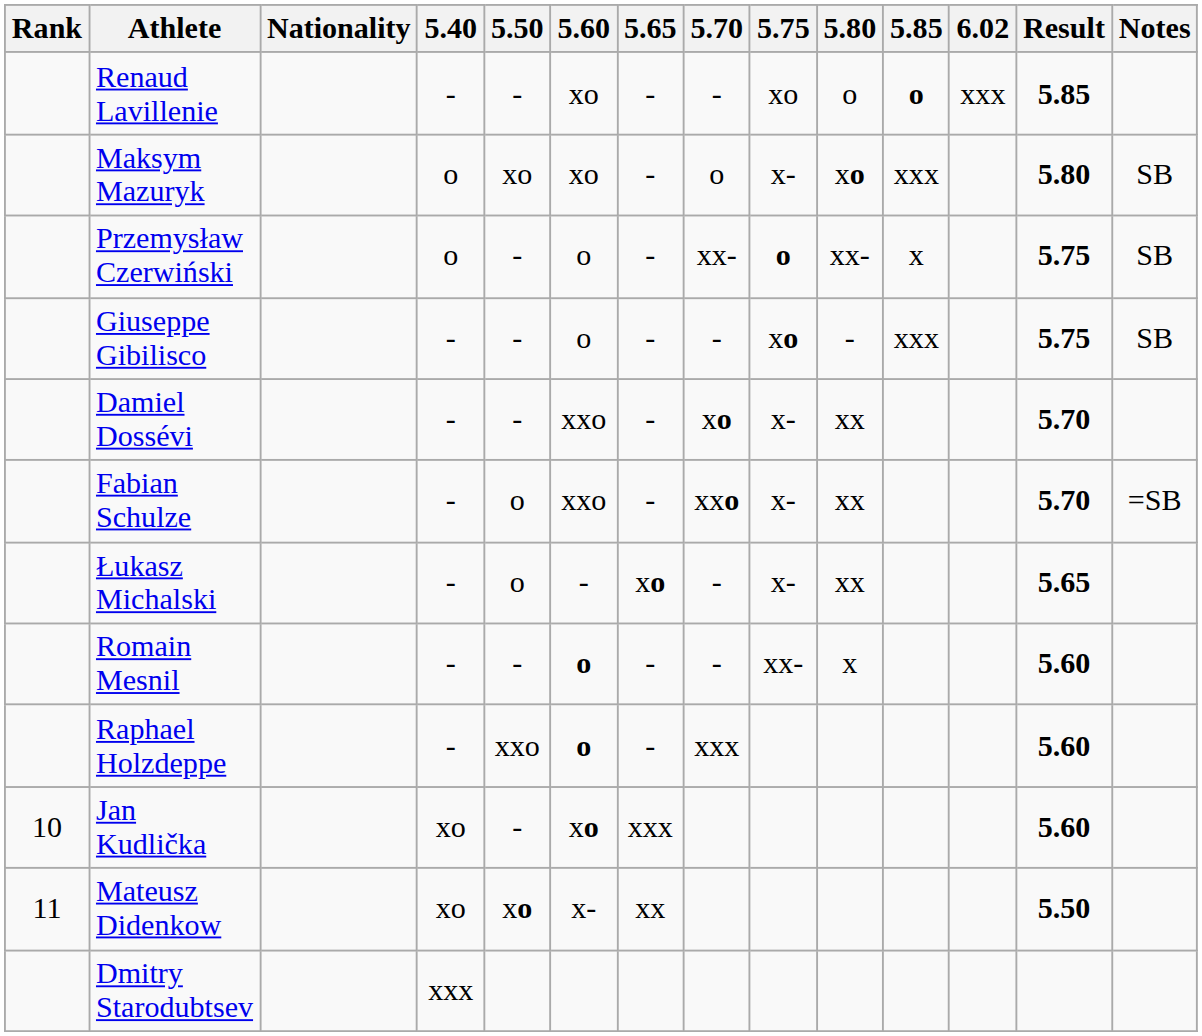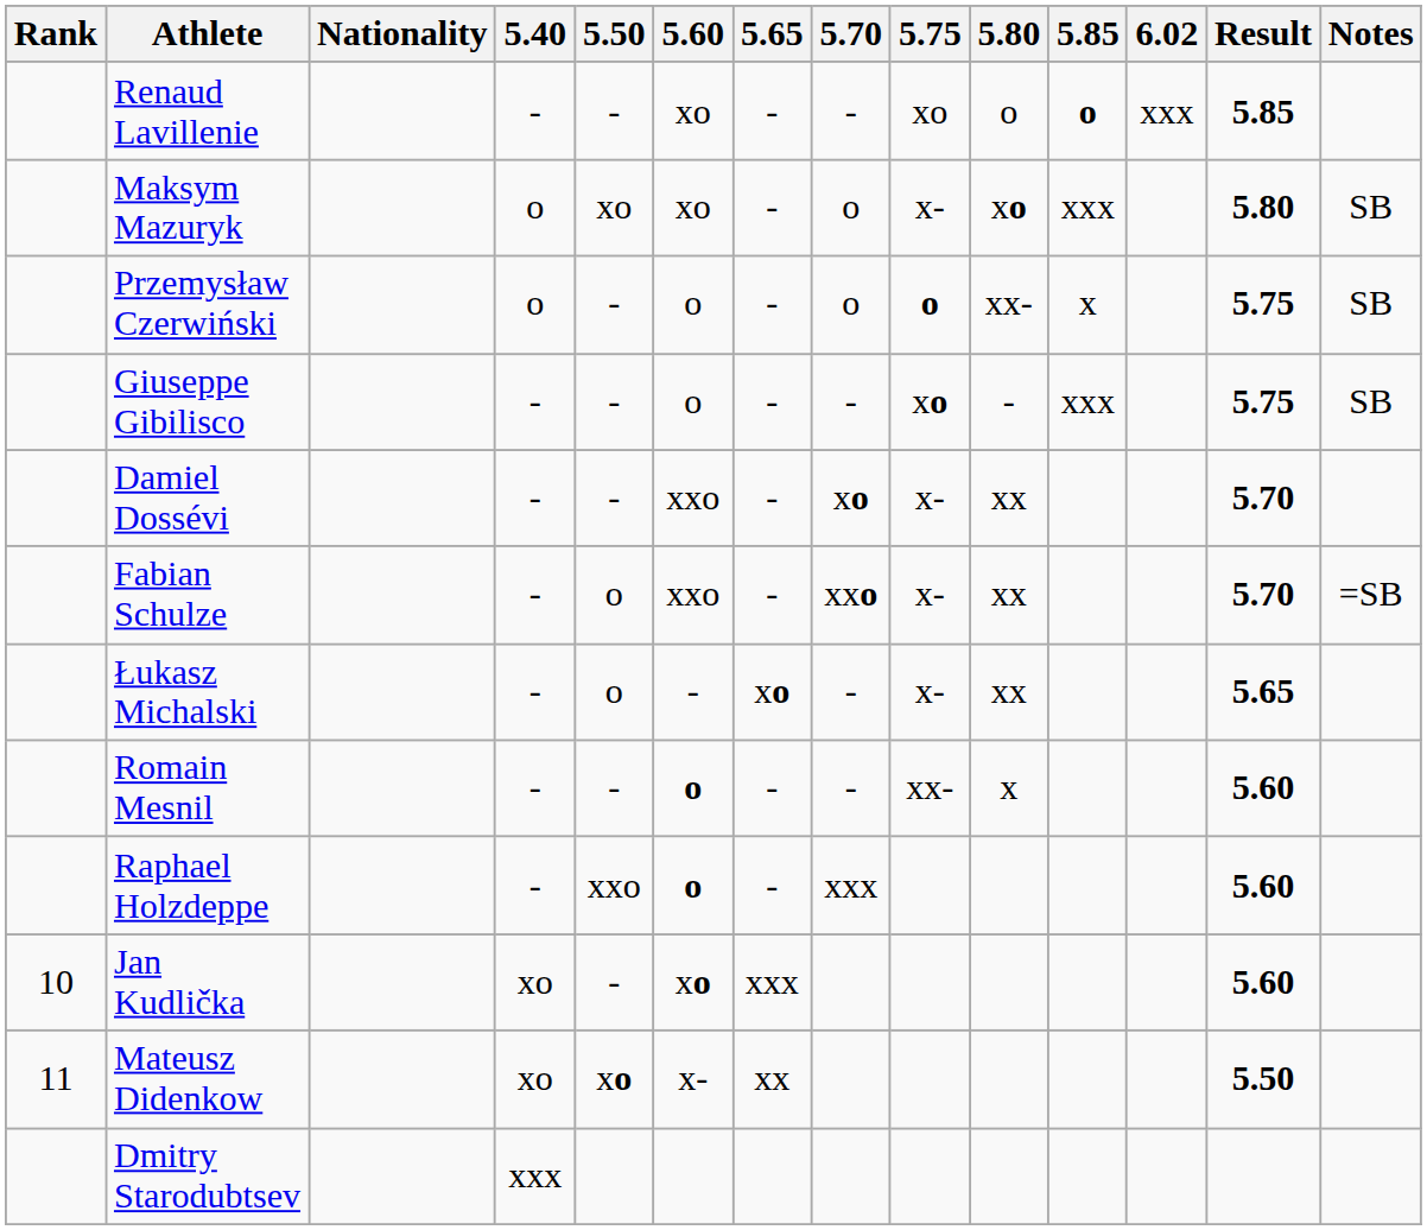Przemysław Czerwiński | 5.70: xx- -> o
